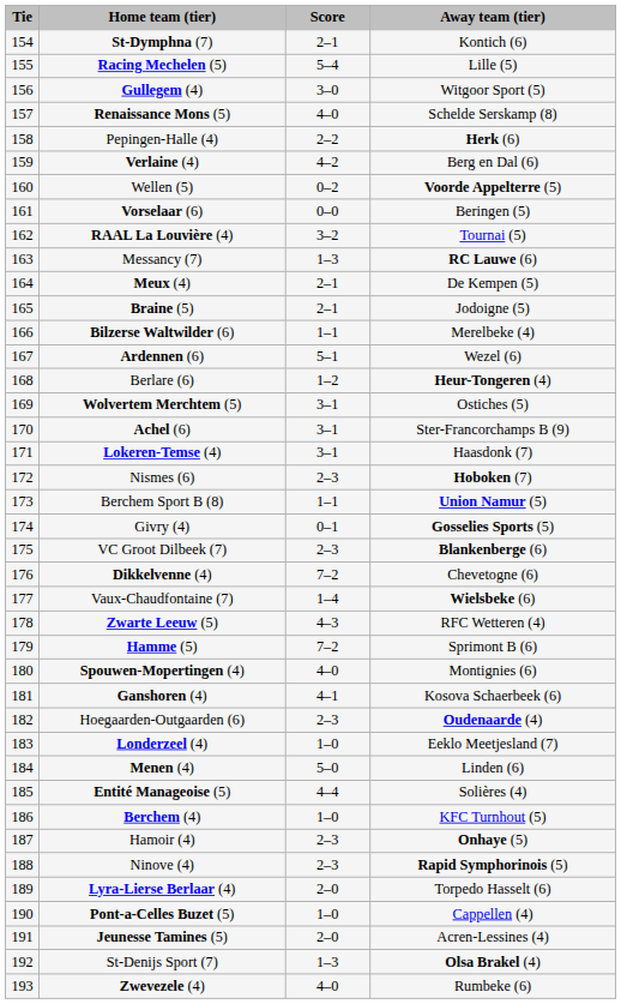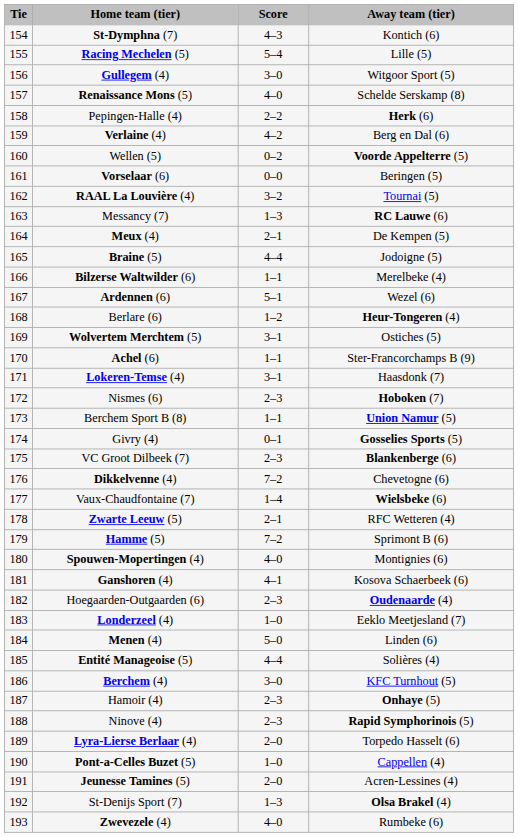St-Dymphna (7) | Score: 2–1 -> 4–3
Braine (5) | Score: 2–1 -> 4–4
Achel (6) | Score: 3–1 -> 1–1
Zwarte Leeuw (5) | Score: 4–3 -> 2–1
Berchem (4) | Score: 1–0 -> 3–0
